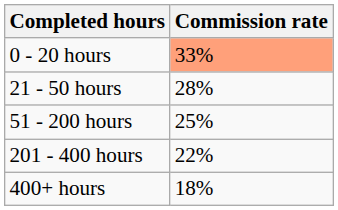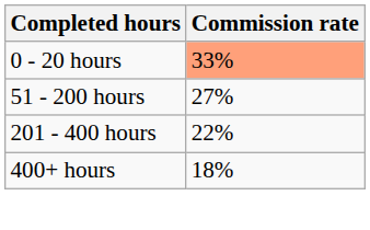- row: 21 - 50 hours | 28%
51 - 200 hours | Commission rate: 25% -> 27%
